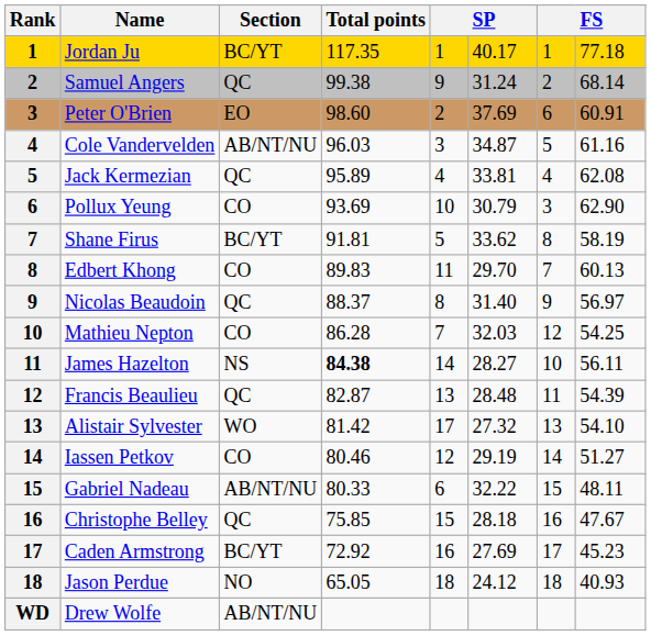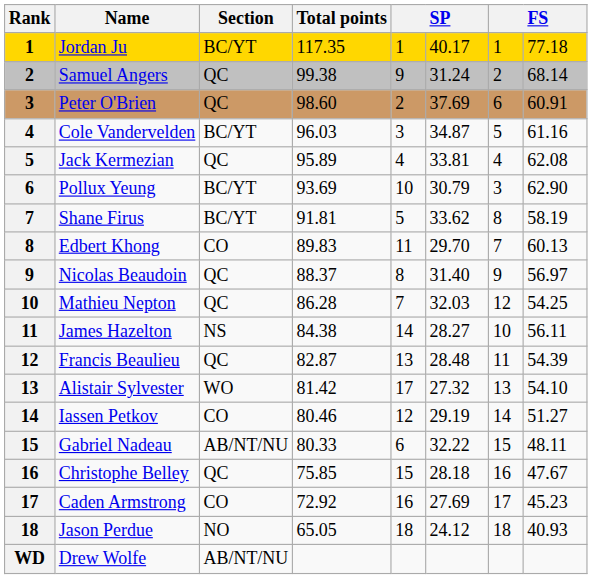Peter O'Brien | Section: EO -> QC
Cole Vandervelden | Section: AB/NT/NU -> BC/YT
Pollux Yeung | Section: CO -> BC/YT
Mathieu Nepton | Section: CO -> QC
James Hazelton | Total points: bold -> normal
Caden Armstrong | Section: BC/YT -> CO
